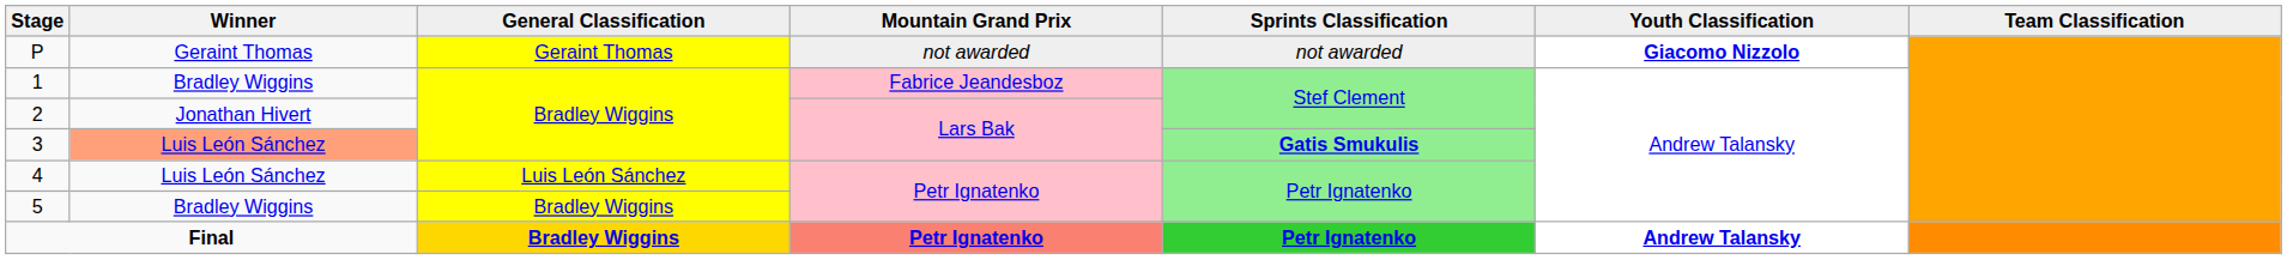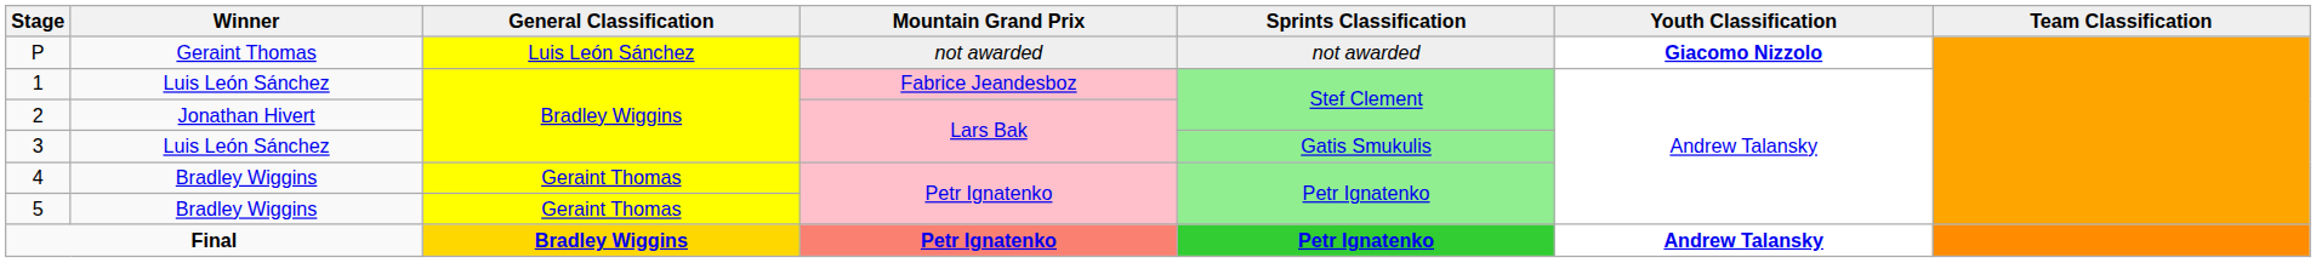P | General Classification: Geraint Thomas -> Luis León Sánchez
1 | Winner: Bradley Wiggins -> Luis León Sánchez
3 | Winner: lightsalmon background -> no background
3 | Sprints Classification: bold -> normal
4 | Winner: Luis León Sánchez -> Bradley Wiggins
4 | General Classification: Luis León Sánchez -> Geraint Thomas
5 | General Classification: Bradley Wiggins -> Geraint Thomas
